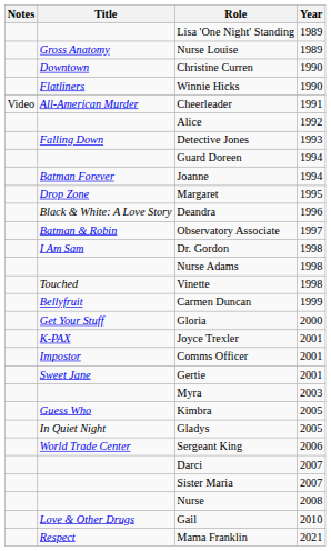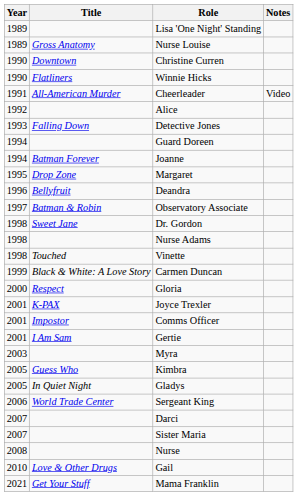columns swapped: Year <-> Notes
Deandra | Title: Black & White: A Love Story -> Bellyfruit
Dr. Gordon | Title: I Am Sam -> Sweet Jane
Carmen Duncan | Title: Bellyfruit -> Black & White: A Love Story
Gloria | Title: Get Your Stuff -> Respect
Gertie | Title: Sweet Jane -> I Am Sam
Mama Franklin | Title: Respect -> Get Your Stuff
